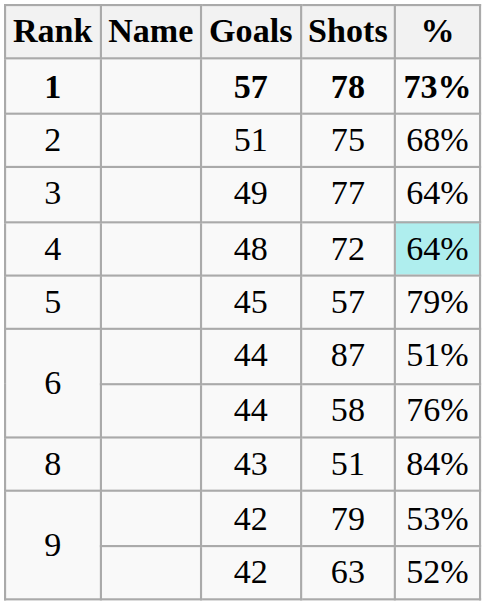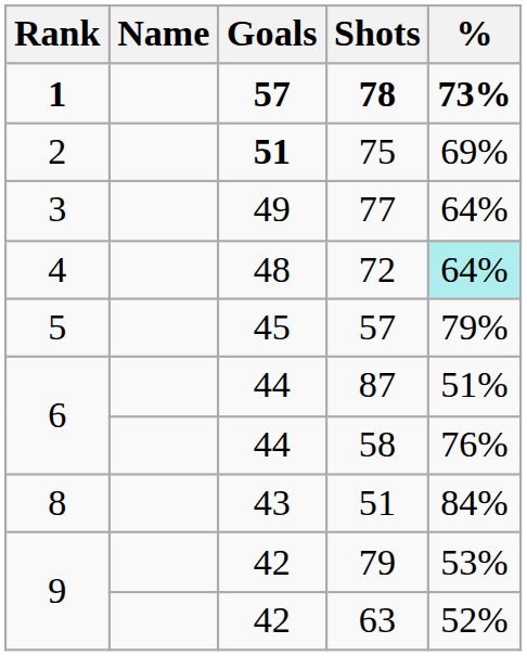75 | Goals: normal -> bold
75 | %: 68% -> 69%
